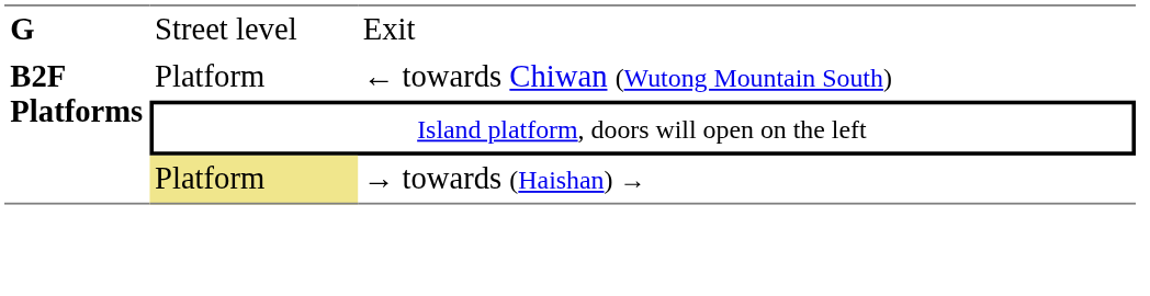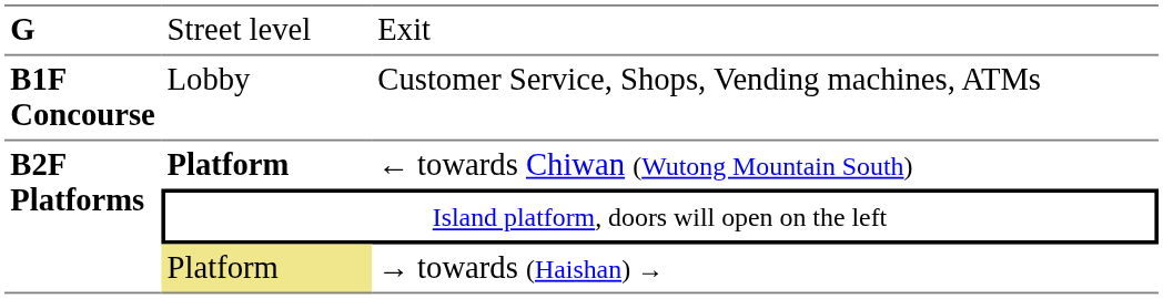+ row: B1F Concourse | Lobby | Customer Service, Shops, Vending machines, ATMs
← towards Chiwan (Wutong Mountain South) | column 2: normal -> bold
